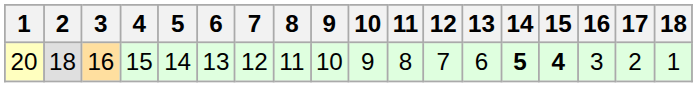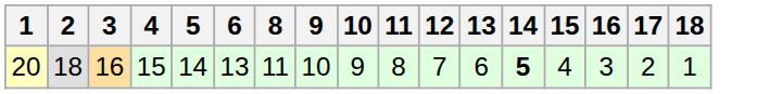- column: 7 | 12
20 | 15: bold -> normal
